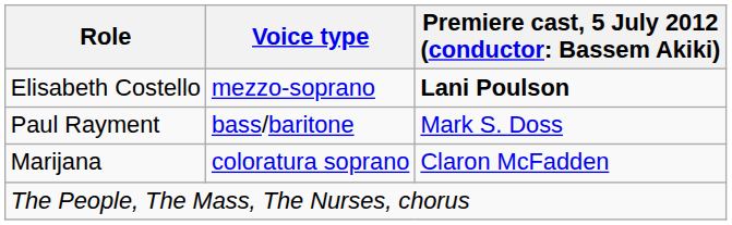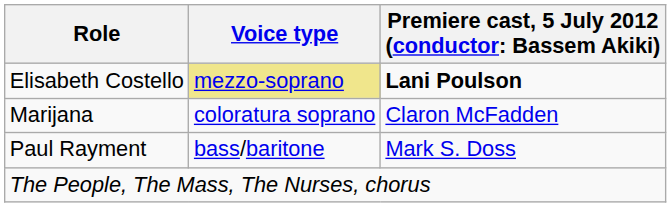Elisabeth Costello | Voice type: no background -> khaki background
rows swapped: Paul Rayment <-> Marijana
